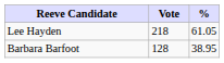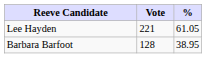Lee Hayden | Vote: 218 -> 221
